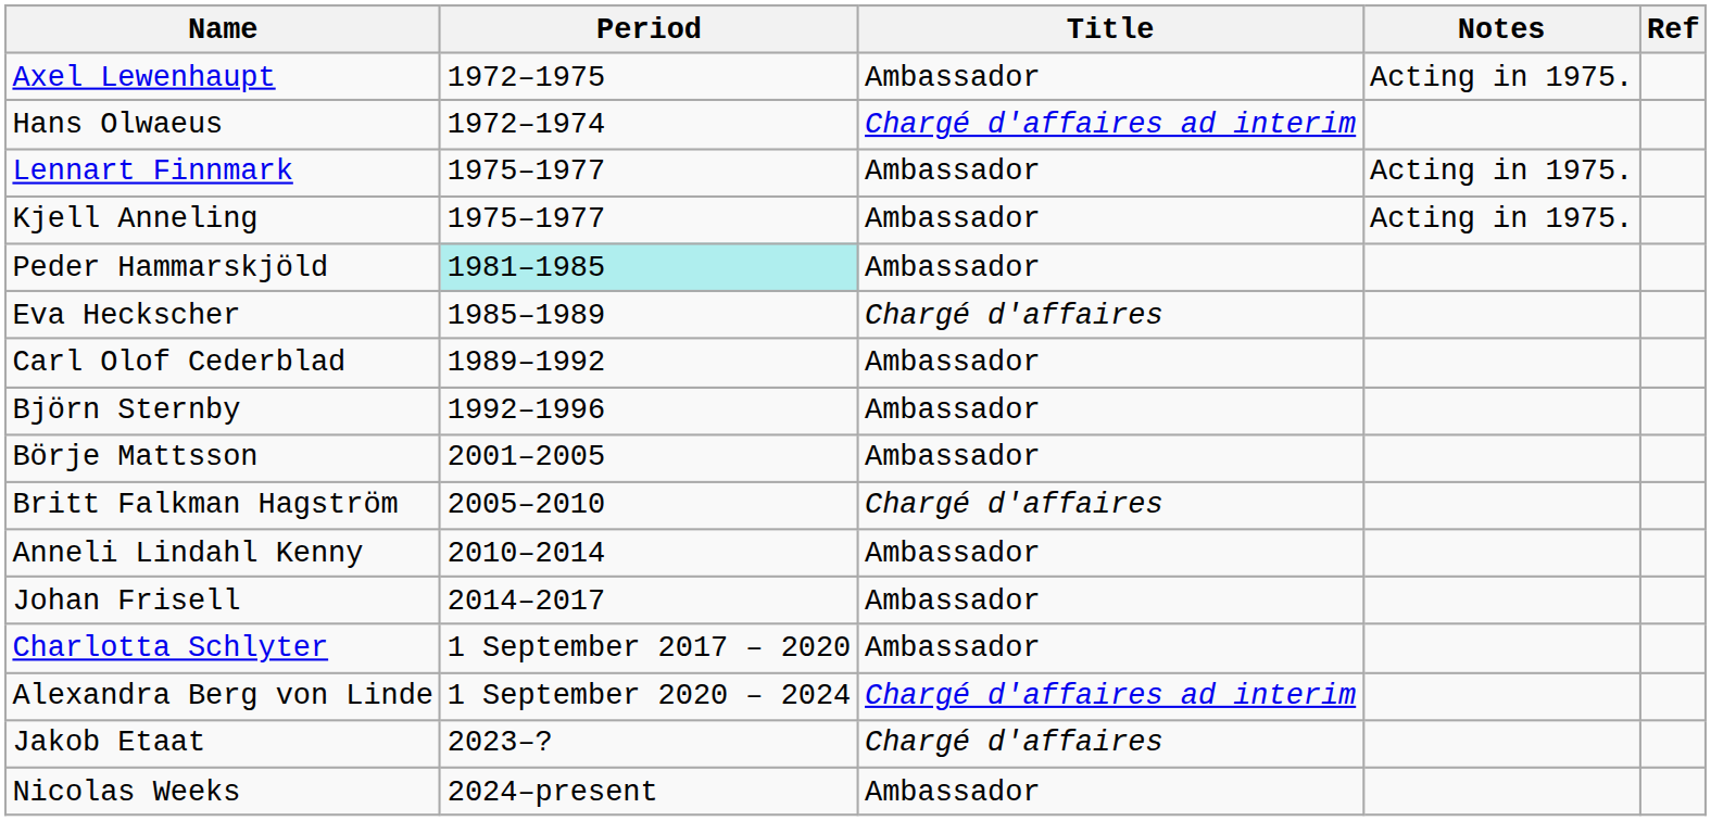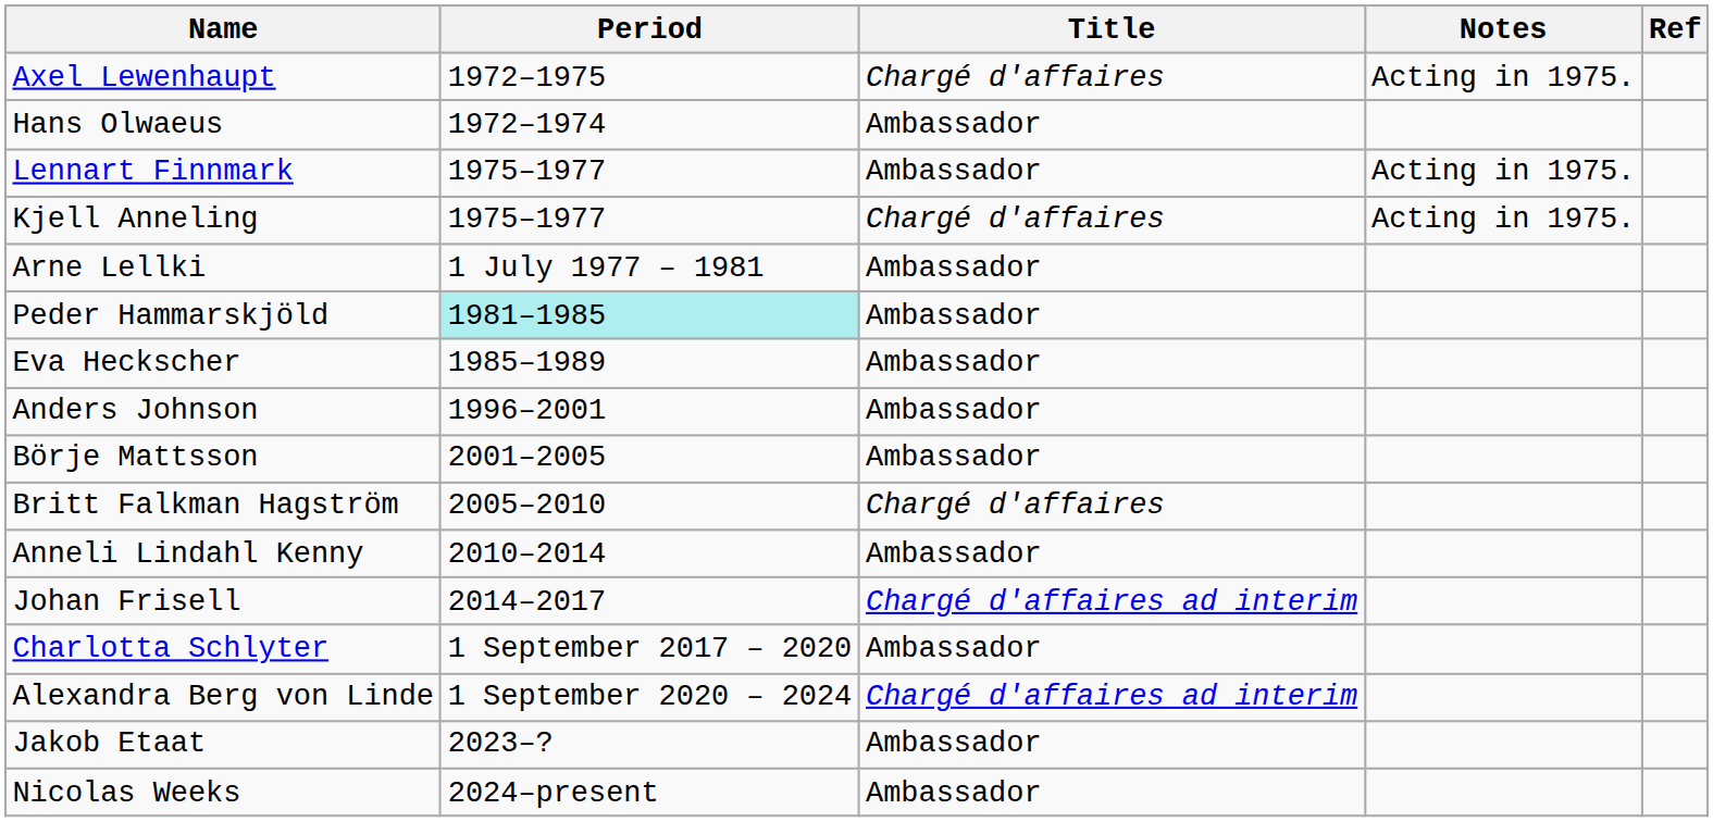Axel Lewenhaupt | Title: Ambassador -> Chargé d'affaires
Hans Olwaeus | Title: Chargé d'affaires ad interim -> Ambassador
Kjell Anneling | Title: Ambassador -> Chargé d'affaires
+ row: Arne Lellki | 1 July 1977 – 1981 | Ambassador
Eva Heckscher | Title: Chargé d'affaires -> Ambassador
- row: Carl Olof Cederblad | 1989–1992 | Ambassador
- row: Björn Sternby | 1992–1996 | Ambassador
+ row: Anders Johnson | 1996–2001 | Ambassador
Johan Frisell | Title: Ambassador -> Chargé d'affaires ad interim
Jakob Etaat | Title: Chargé d'affaires -> Ambassador
